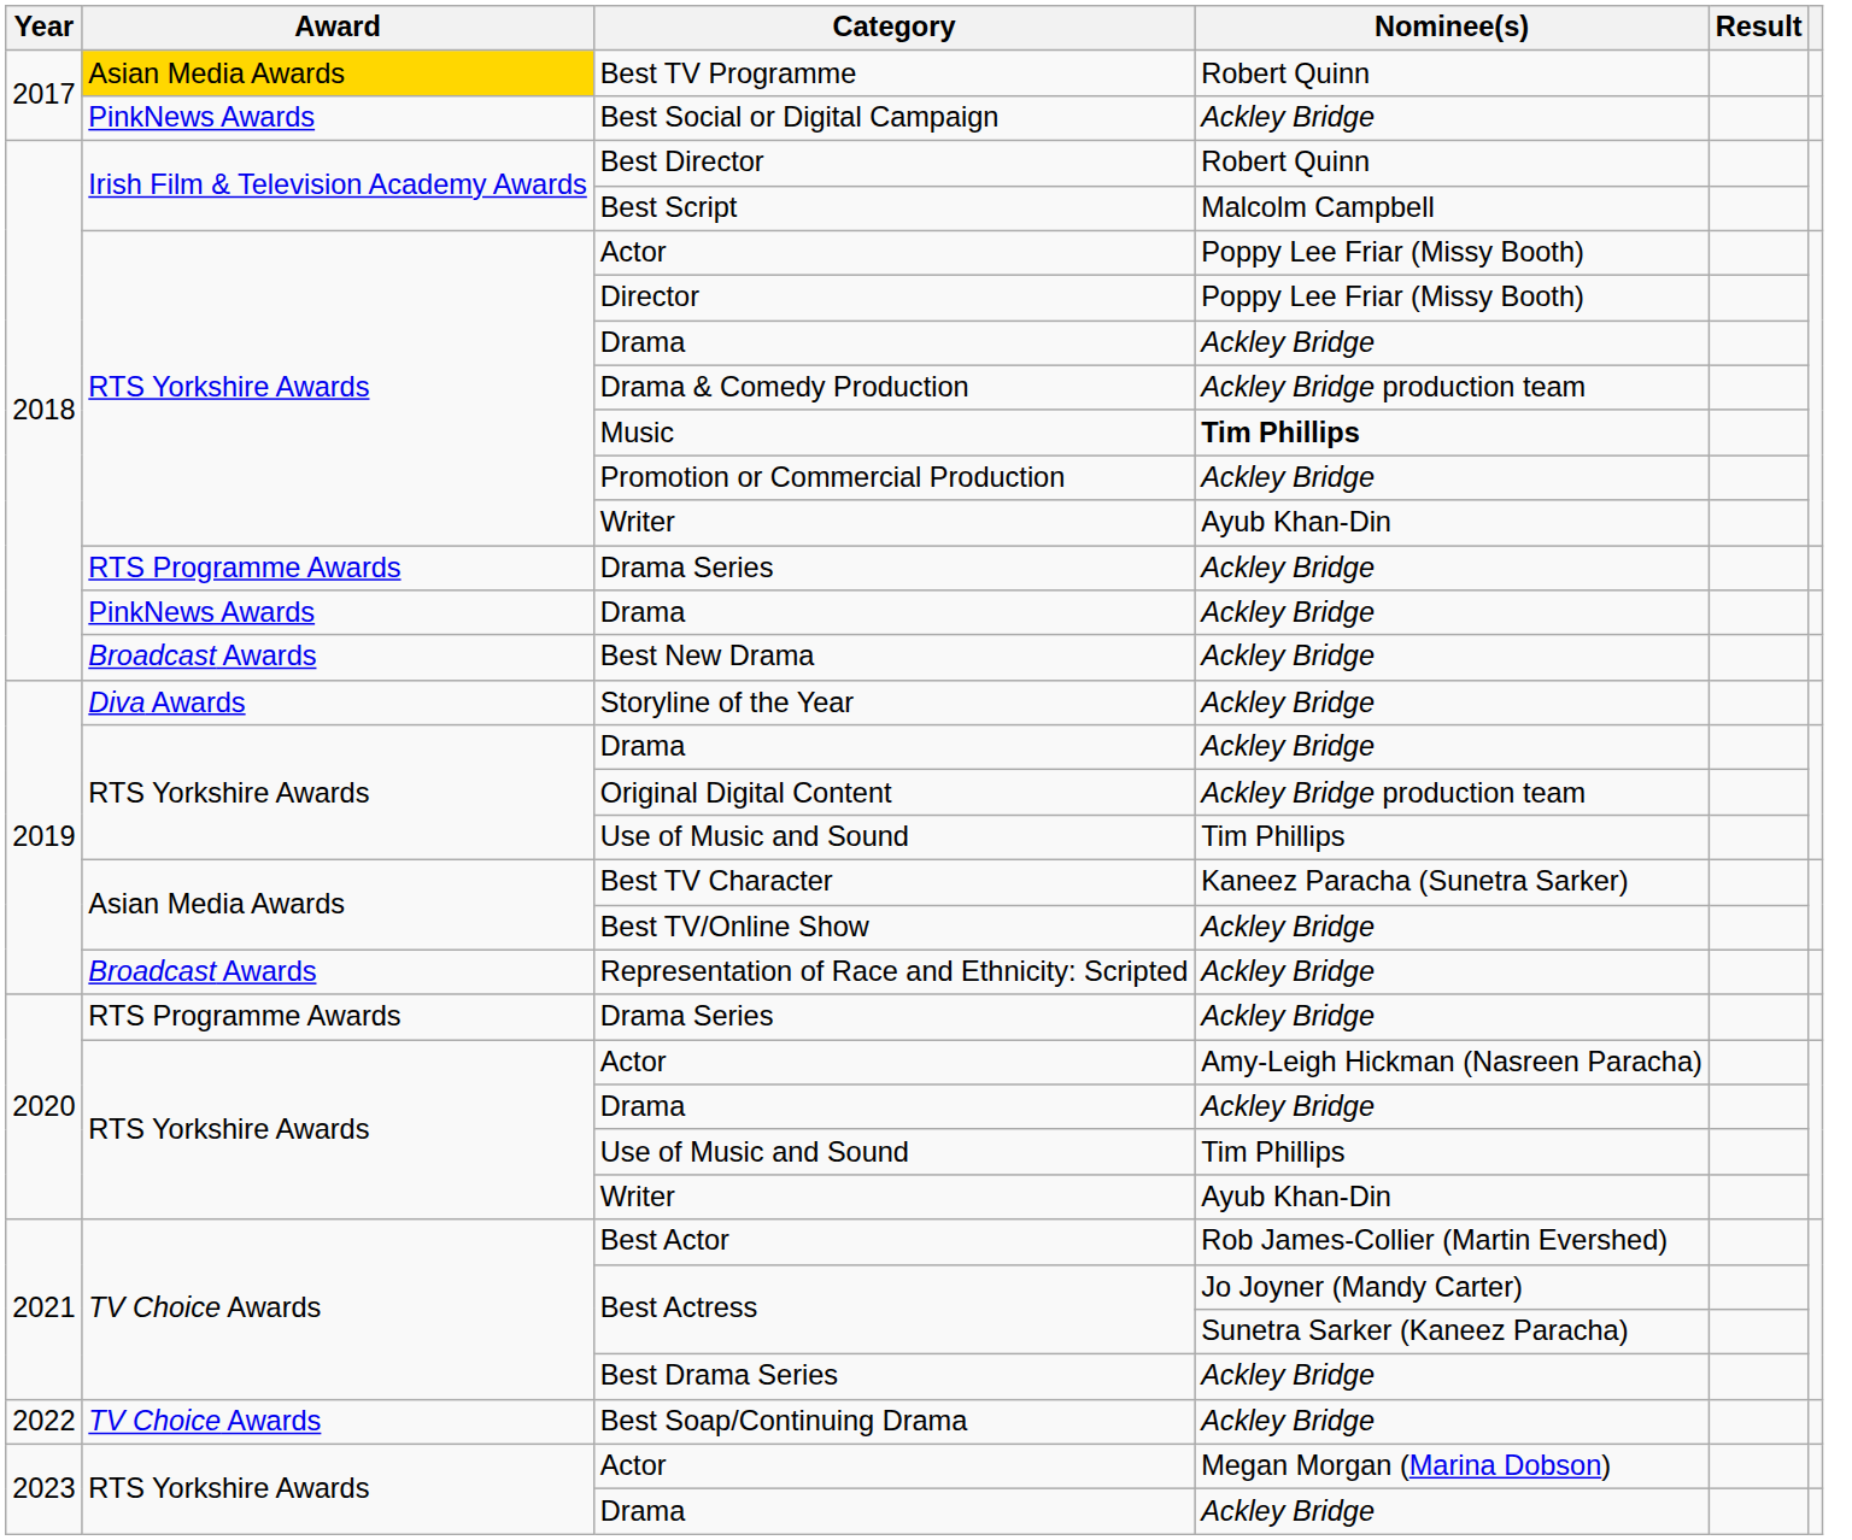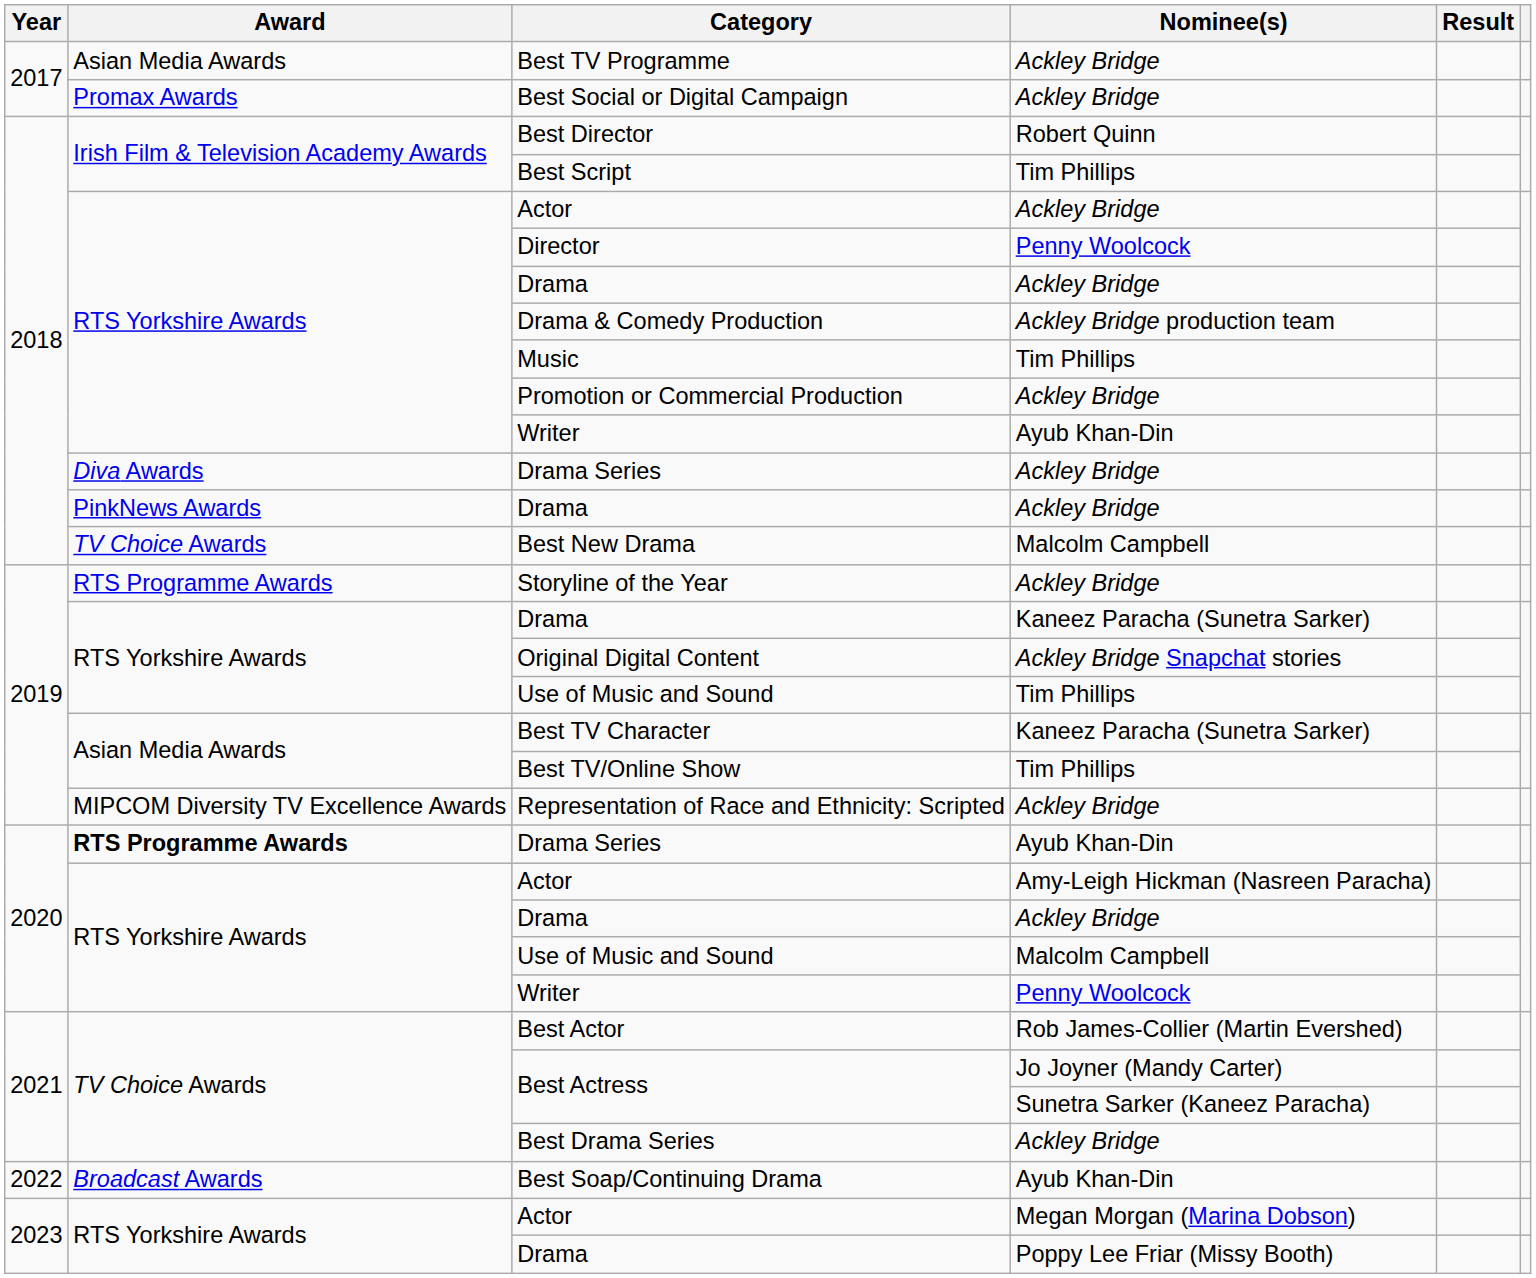Best TV Programme | Award: gold background -> no background
Best TV Programme | Nominee(s): Robert Quinn -> Ackley Bridge
Best Social or Digital Campaign | Award: PinkNews Awards -> Promax Awards
Best Script | Nominee(s): Malcolm Campbell -> Tim Phillips
2018 / Actor | Nominee(s): Poppy Lee Friar (Missy Booth) -> Ackley Bridge
Director | Nominee(s): Poppy Lee Friar (Missy Booth) -> Penny Woolcock
Music | Nominee(s): bold -> normal
2018 / Drama Series | Award: RTS Programme Awards -> Diva Awards
Best New Drama | Award: Broadcast Awards -> TV Choice Awards
Best New Drama | Nominee(s): Ackley Bridge -> Malcolm Campbell
Storyline of the Year | Award: Diva Awards -> RTS Programme Awards
2019 / Drama | Nominee(s): Ackley Bridge -> Kaneez Paracha (Sunetra Sarker)
Original Digital Content | Nominee(s): Ackley Bridge production team -> Ackley Bridge Snapchat stories
Best TV/Online Show | Nominee(s): Ackley Bridge -> Tim Phillips
Representation of Race and Ethnicity: Scripted | Award: Broadcast Awards -> MIPCOM Diversity TV Excellence Awards
2020 / Drama Series | Award: normal -> bold
2020 / Drama Series | Nominee(s): Ackley Bridge -> Ayub Khan-Din
2020 / Use of Music and Sound | Nominee(s): Tim Phillips -> Malcolm Campbell
2020 / Writer | Nominee(s): Ayub Khan-Din -> Penny Woolcock
Best Soap/Continuing Drama | Award: TV Choice Awards -> Broadcast Awards
Best Soap/Continuing Drama | Nominee(s): Ackley Bridge -> Ayub Khan-Din
2023 / Drama | Nominee(s): Ackley Bridge -> Poppy Lee Friar (Missy Booth)
